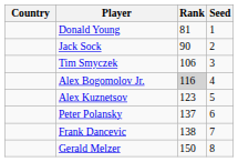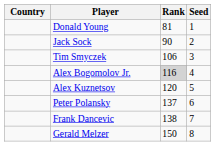Alex Kuznetsov | Rank: 123 -> 120
